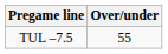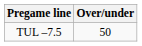TUL –7.5 | Over/under: 55 -> 50
